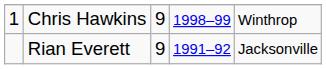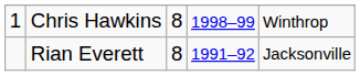Chris Hawkins | column 3: 9 -> 8
Rian Everett | column 3: 9 -> 8
